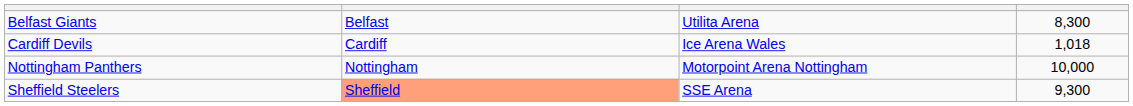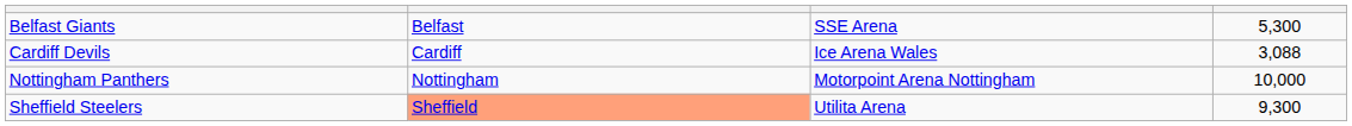Belfast Giants | column 3: Utilita Arena -> SSE Arena
Belfast Giants | column 4: 8,300 -> 5,300
Cardiff Devils | column 4: 1,018 -> 3,088
Sheffield Steelers | column 3: SSE Arena -> Utilita Arena
